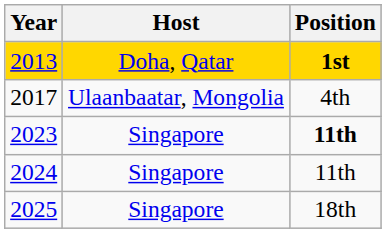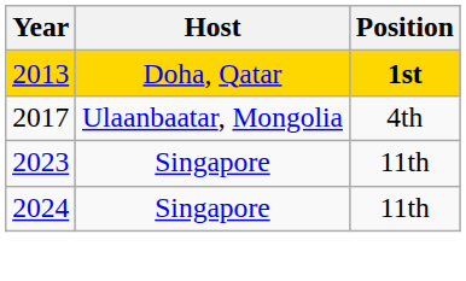2023 | Position: bold -> normal
- row: 2025 | Singapore | 18th
